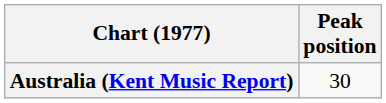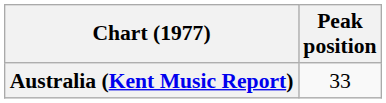Australia (Kent Music Report) | Peak position: 30 -> 33
